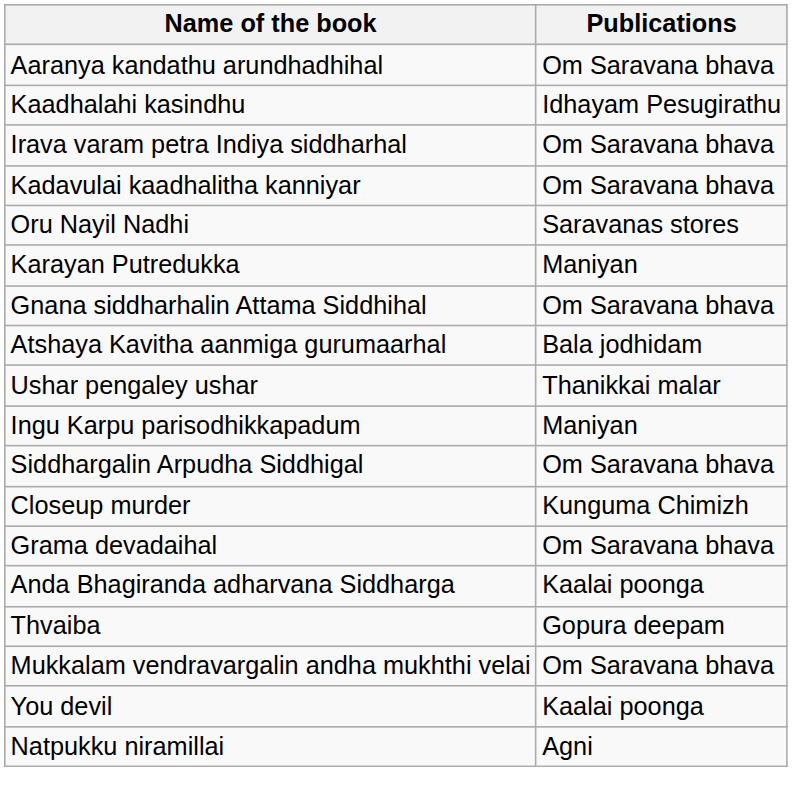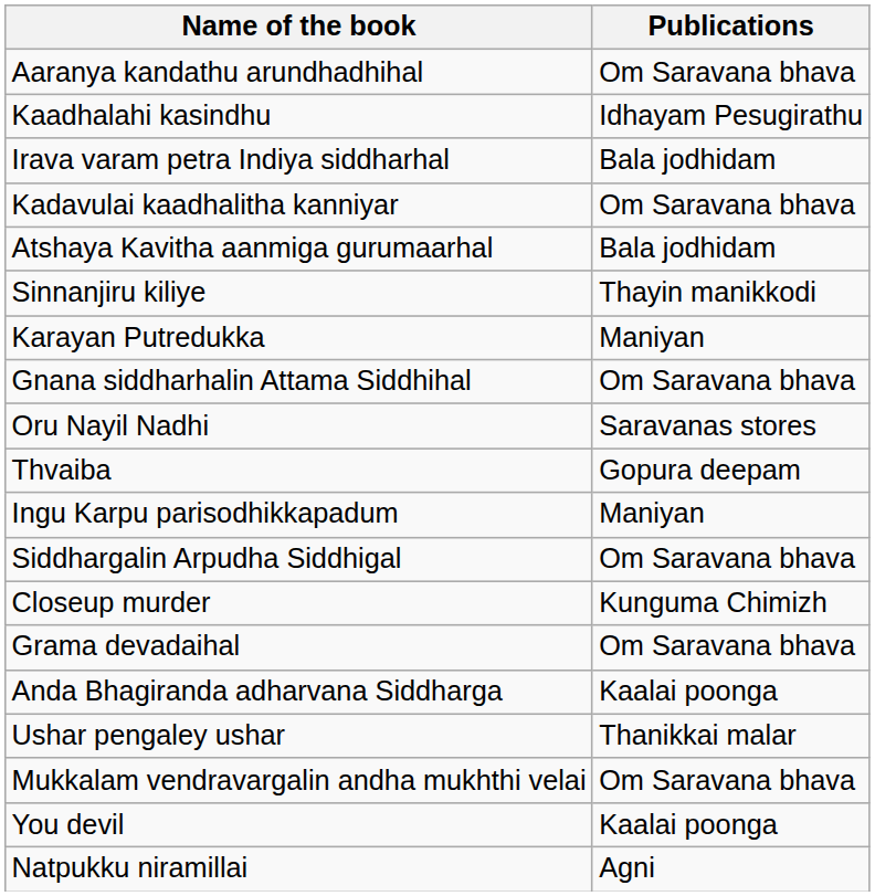Irava varam petra Indiya siddharhal | Publications: Om Saravana bhava -> Bala jodhidam
rows swapped: Atshaya Kavitha aanmiga gurumaarhal <-> Oru Nayil Nadhi
+ row: Sinnanjiru kiliye | Thayin manikkodi
rows swapped: Thvaiba <-> Ushar pengaley ushar
